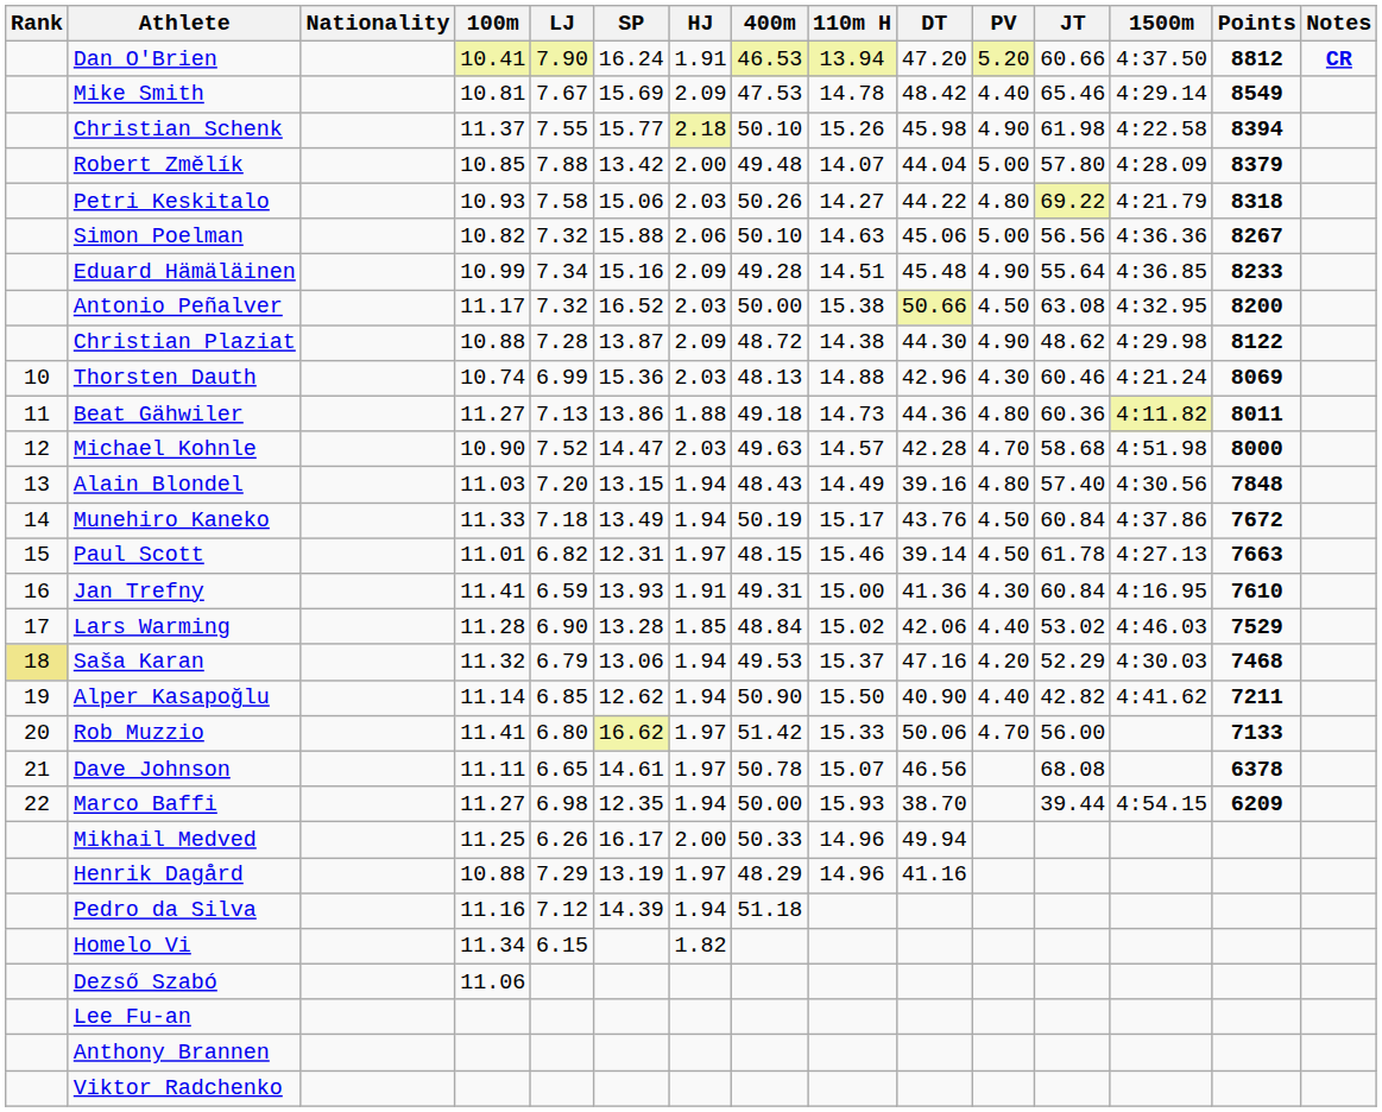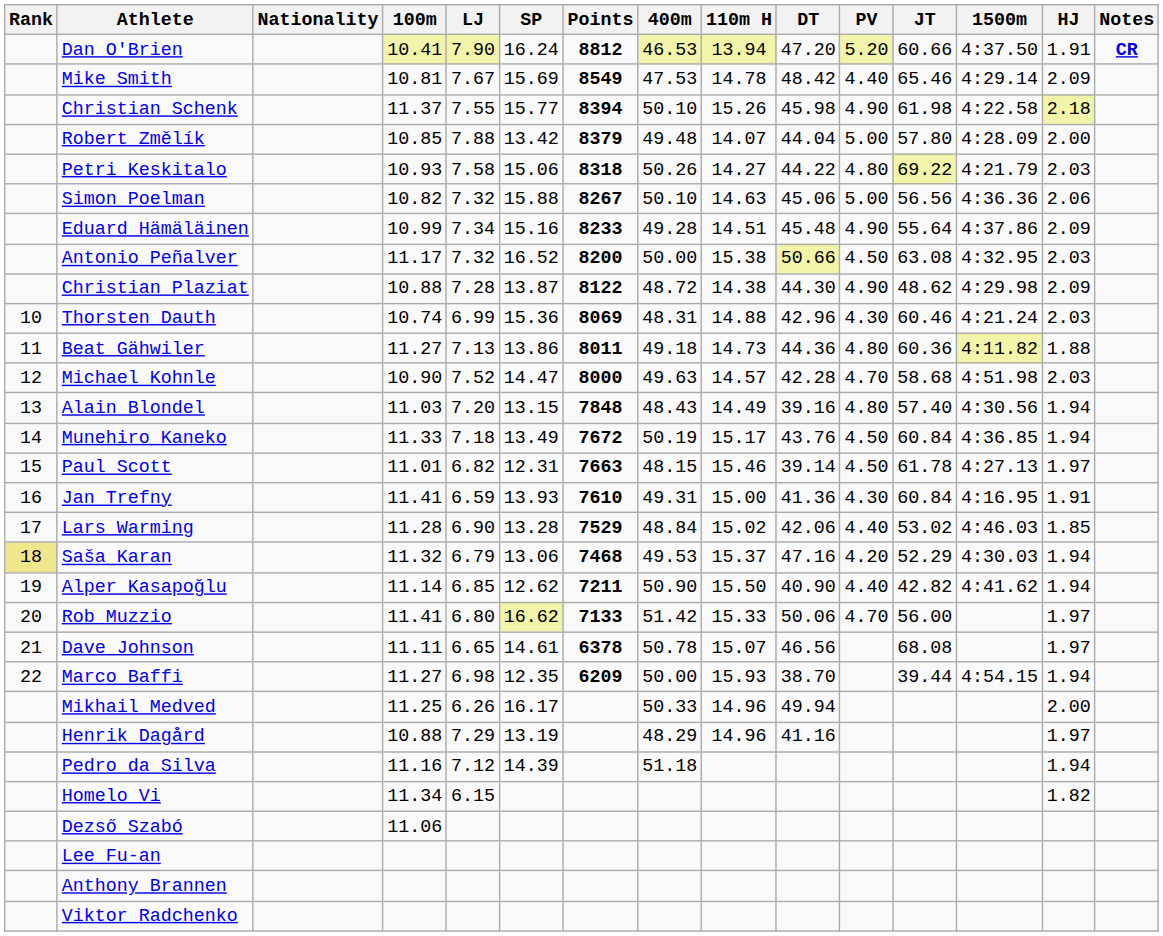columns swapped: HJ <-> Points
Eduard Hämäläinen | 1500m: 4:36.85 -> 4:37.86
Thorsten Dauth | 400m: 48.13 -> 48.31
Munehiro Kaneko | 1500m: 4:37.86 -> 4:36.85
